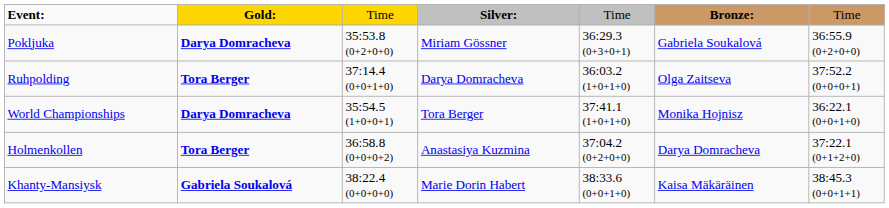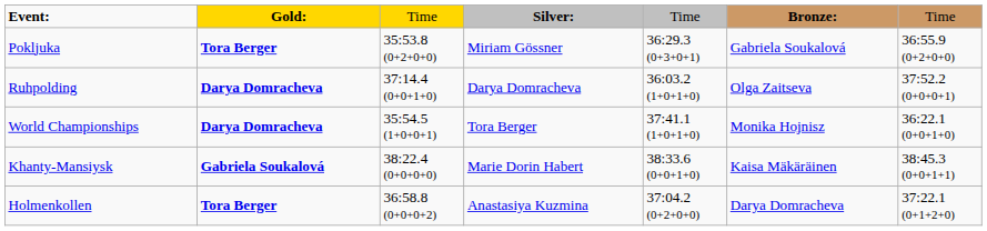Pokljuka | column 2: Darya Domracheva -> Tora Berger
Ruhpolding | column 2: Tora Berger -> Darya Domracheva
rows swapped: Holmenkollen <-> Khanty-Mansiysk
